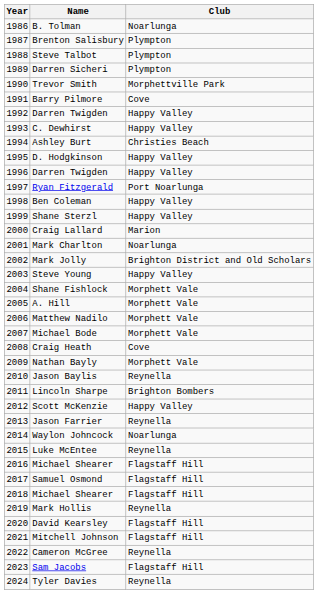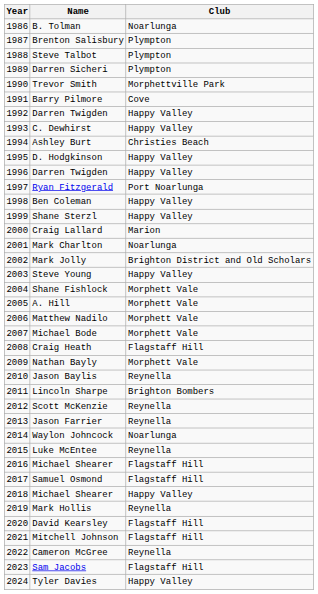Craig Heath | Club: Cove -> Flagstaff Hill
Scott McKenzie | Club: Happy Valley -> Reynella
2018 / Michael Shearer | Club: Flagstaff Hill -> Happy Valley
Tyler Davies | Club: Reynella -> Happy Valley
